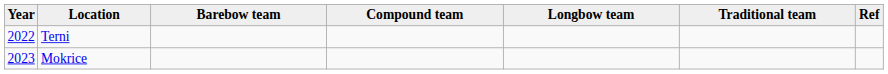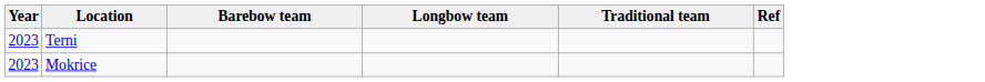- column: Compound team
Terni | Year: 2022 -> 2023
